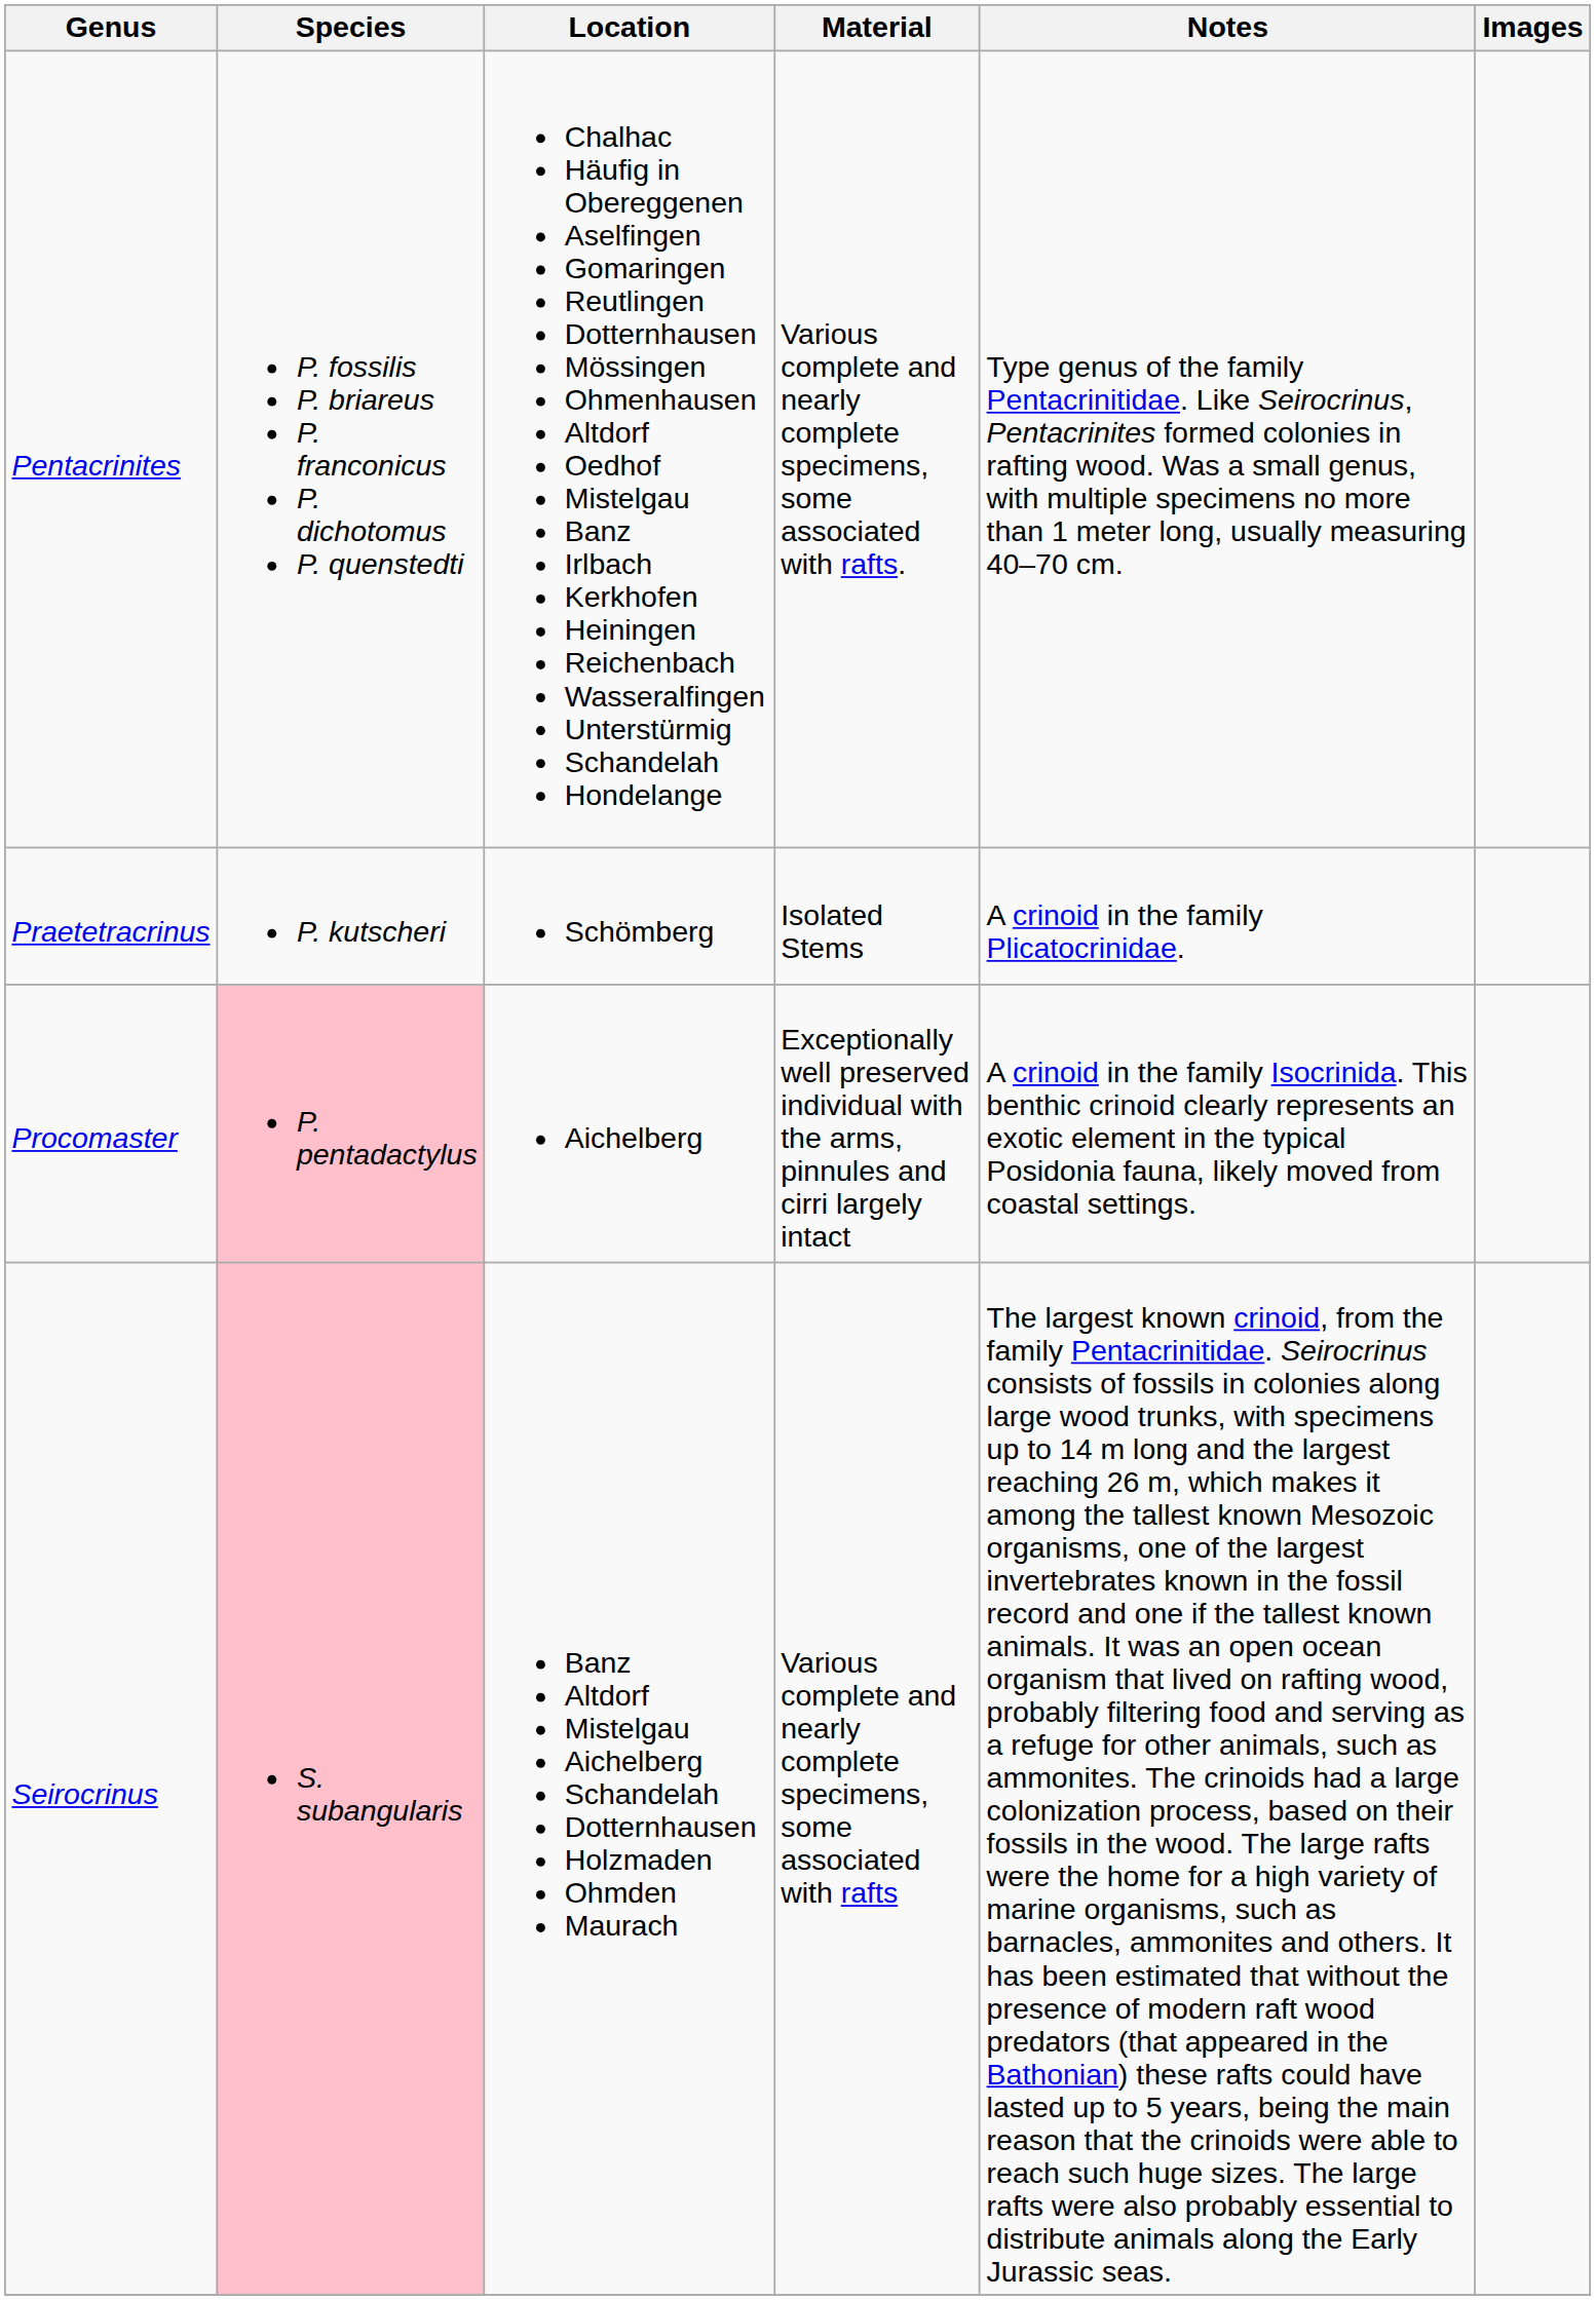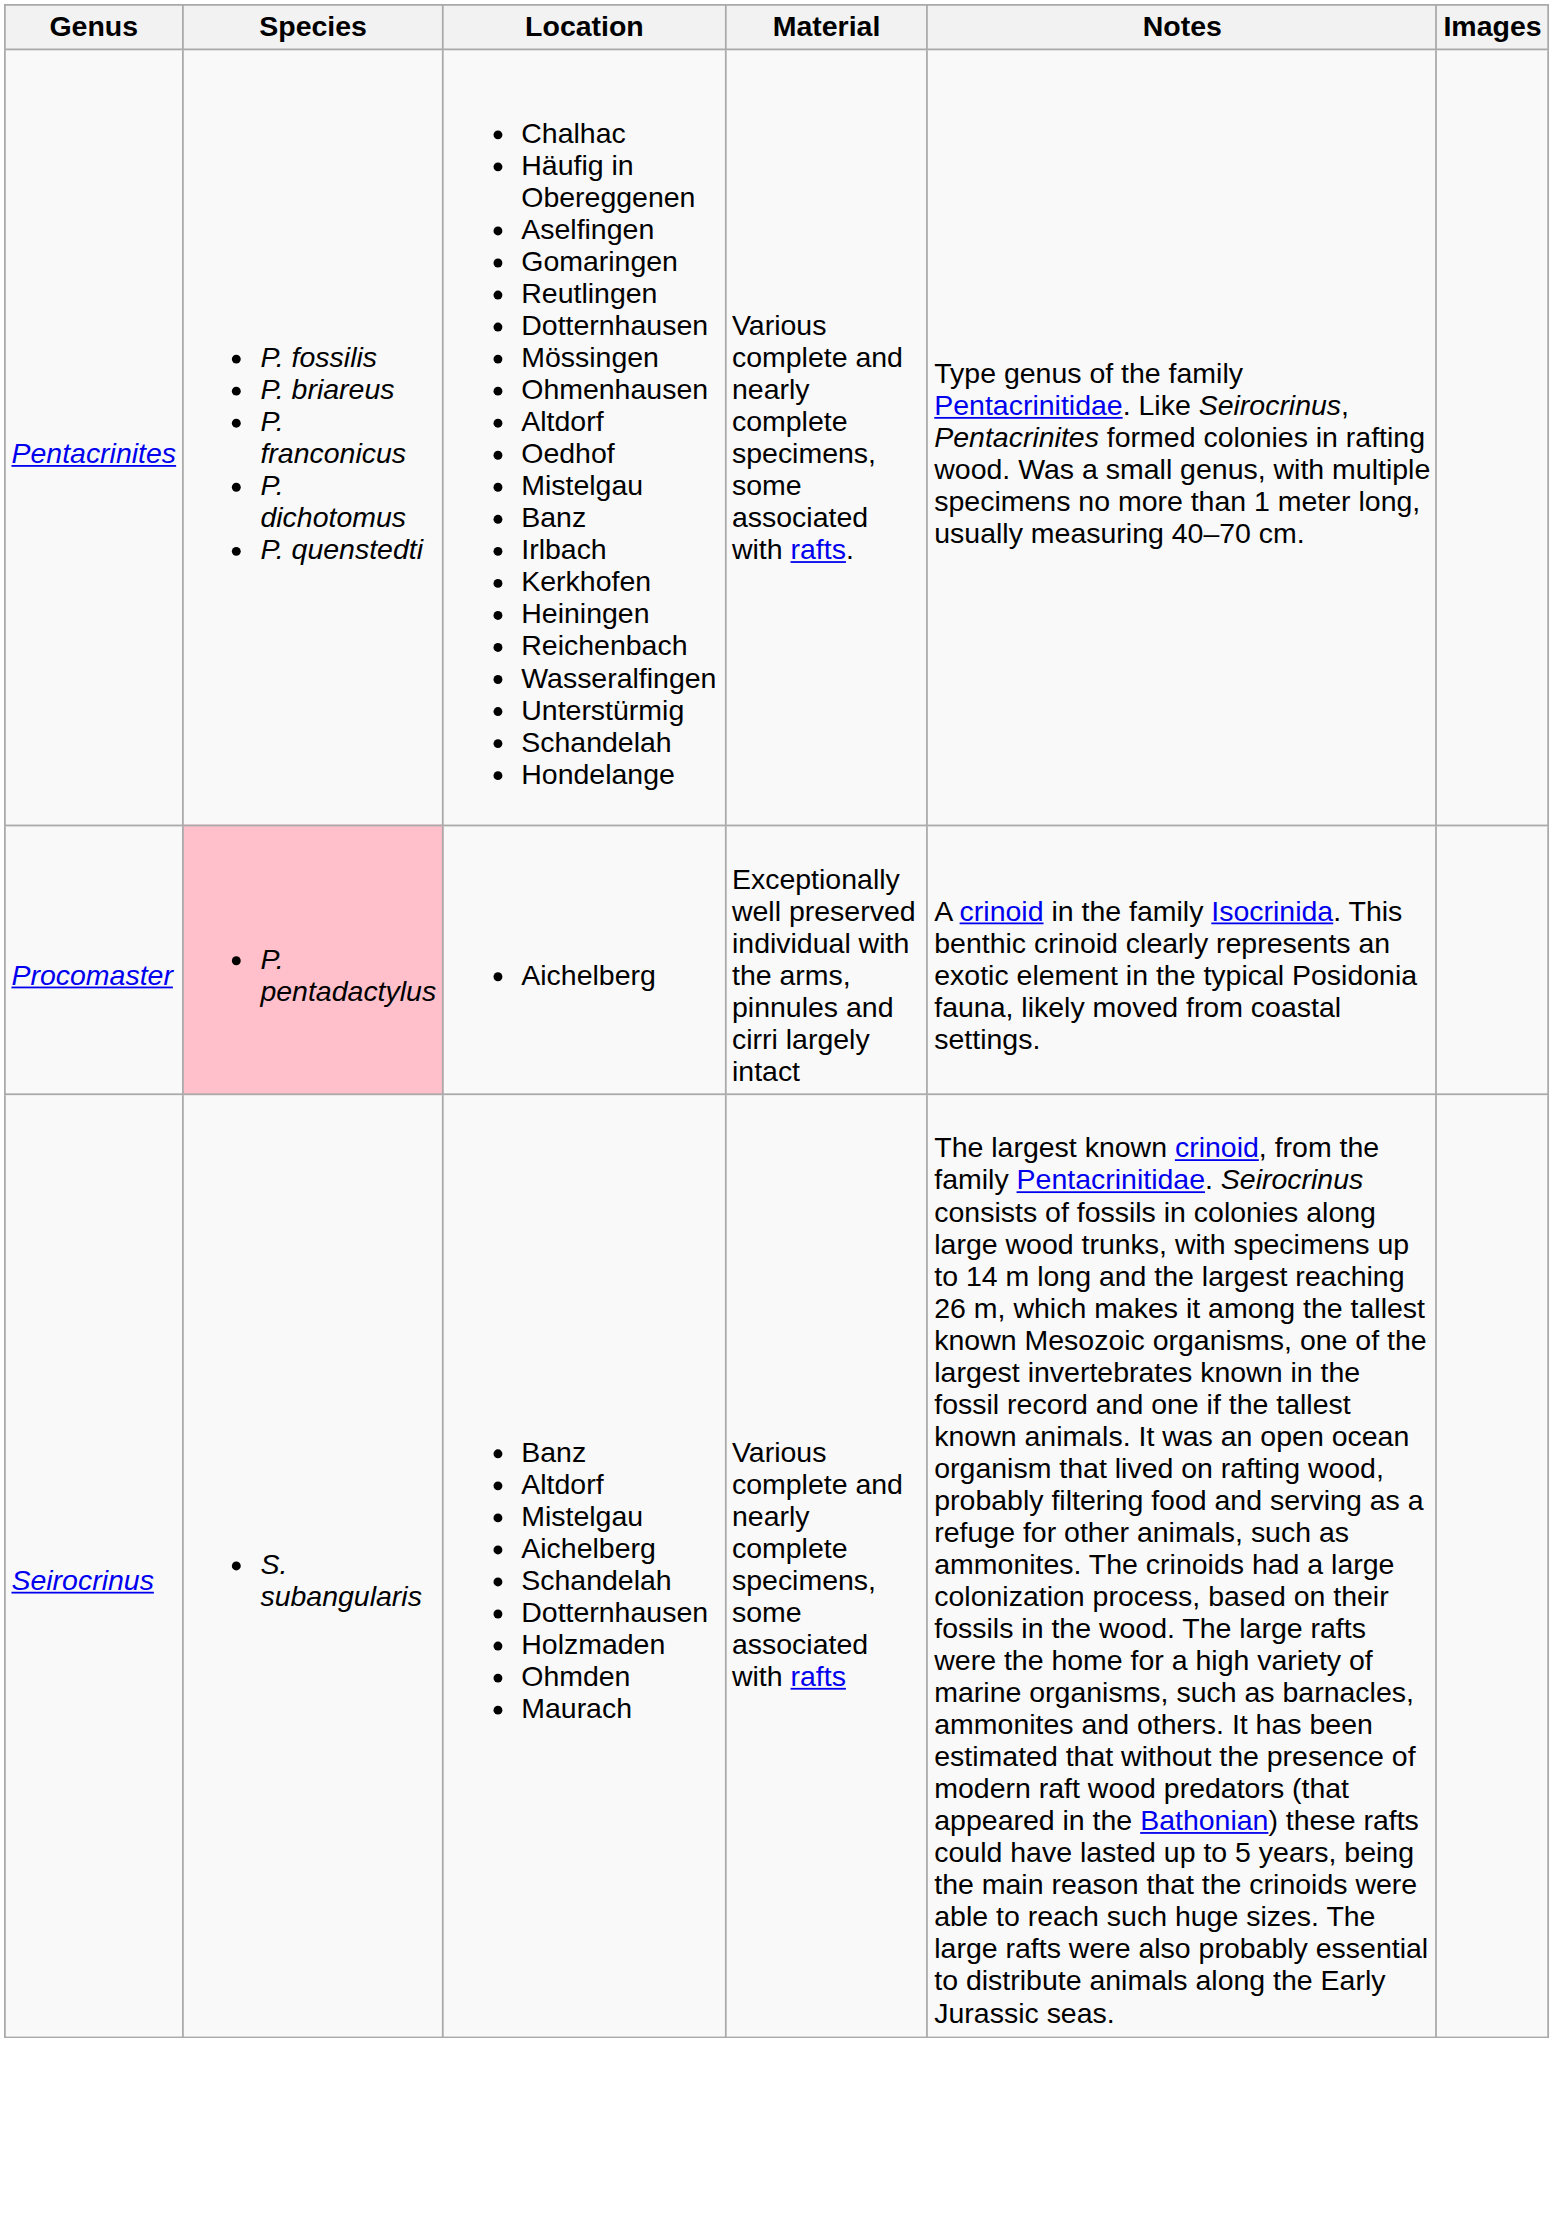- row: Praetetracrinus | P. kutscheri | Schömberg | Isolated Stems | A crinoid in the family Plicatocrinidae.
Seirocrinus | Species: pink background -> no background
